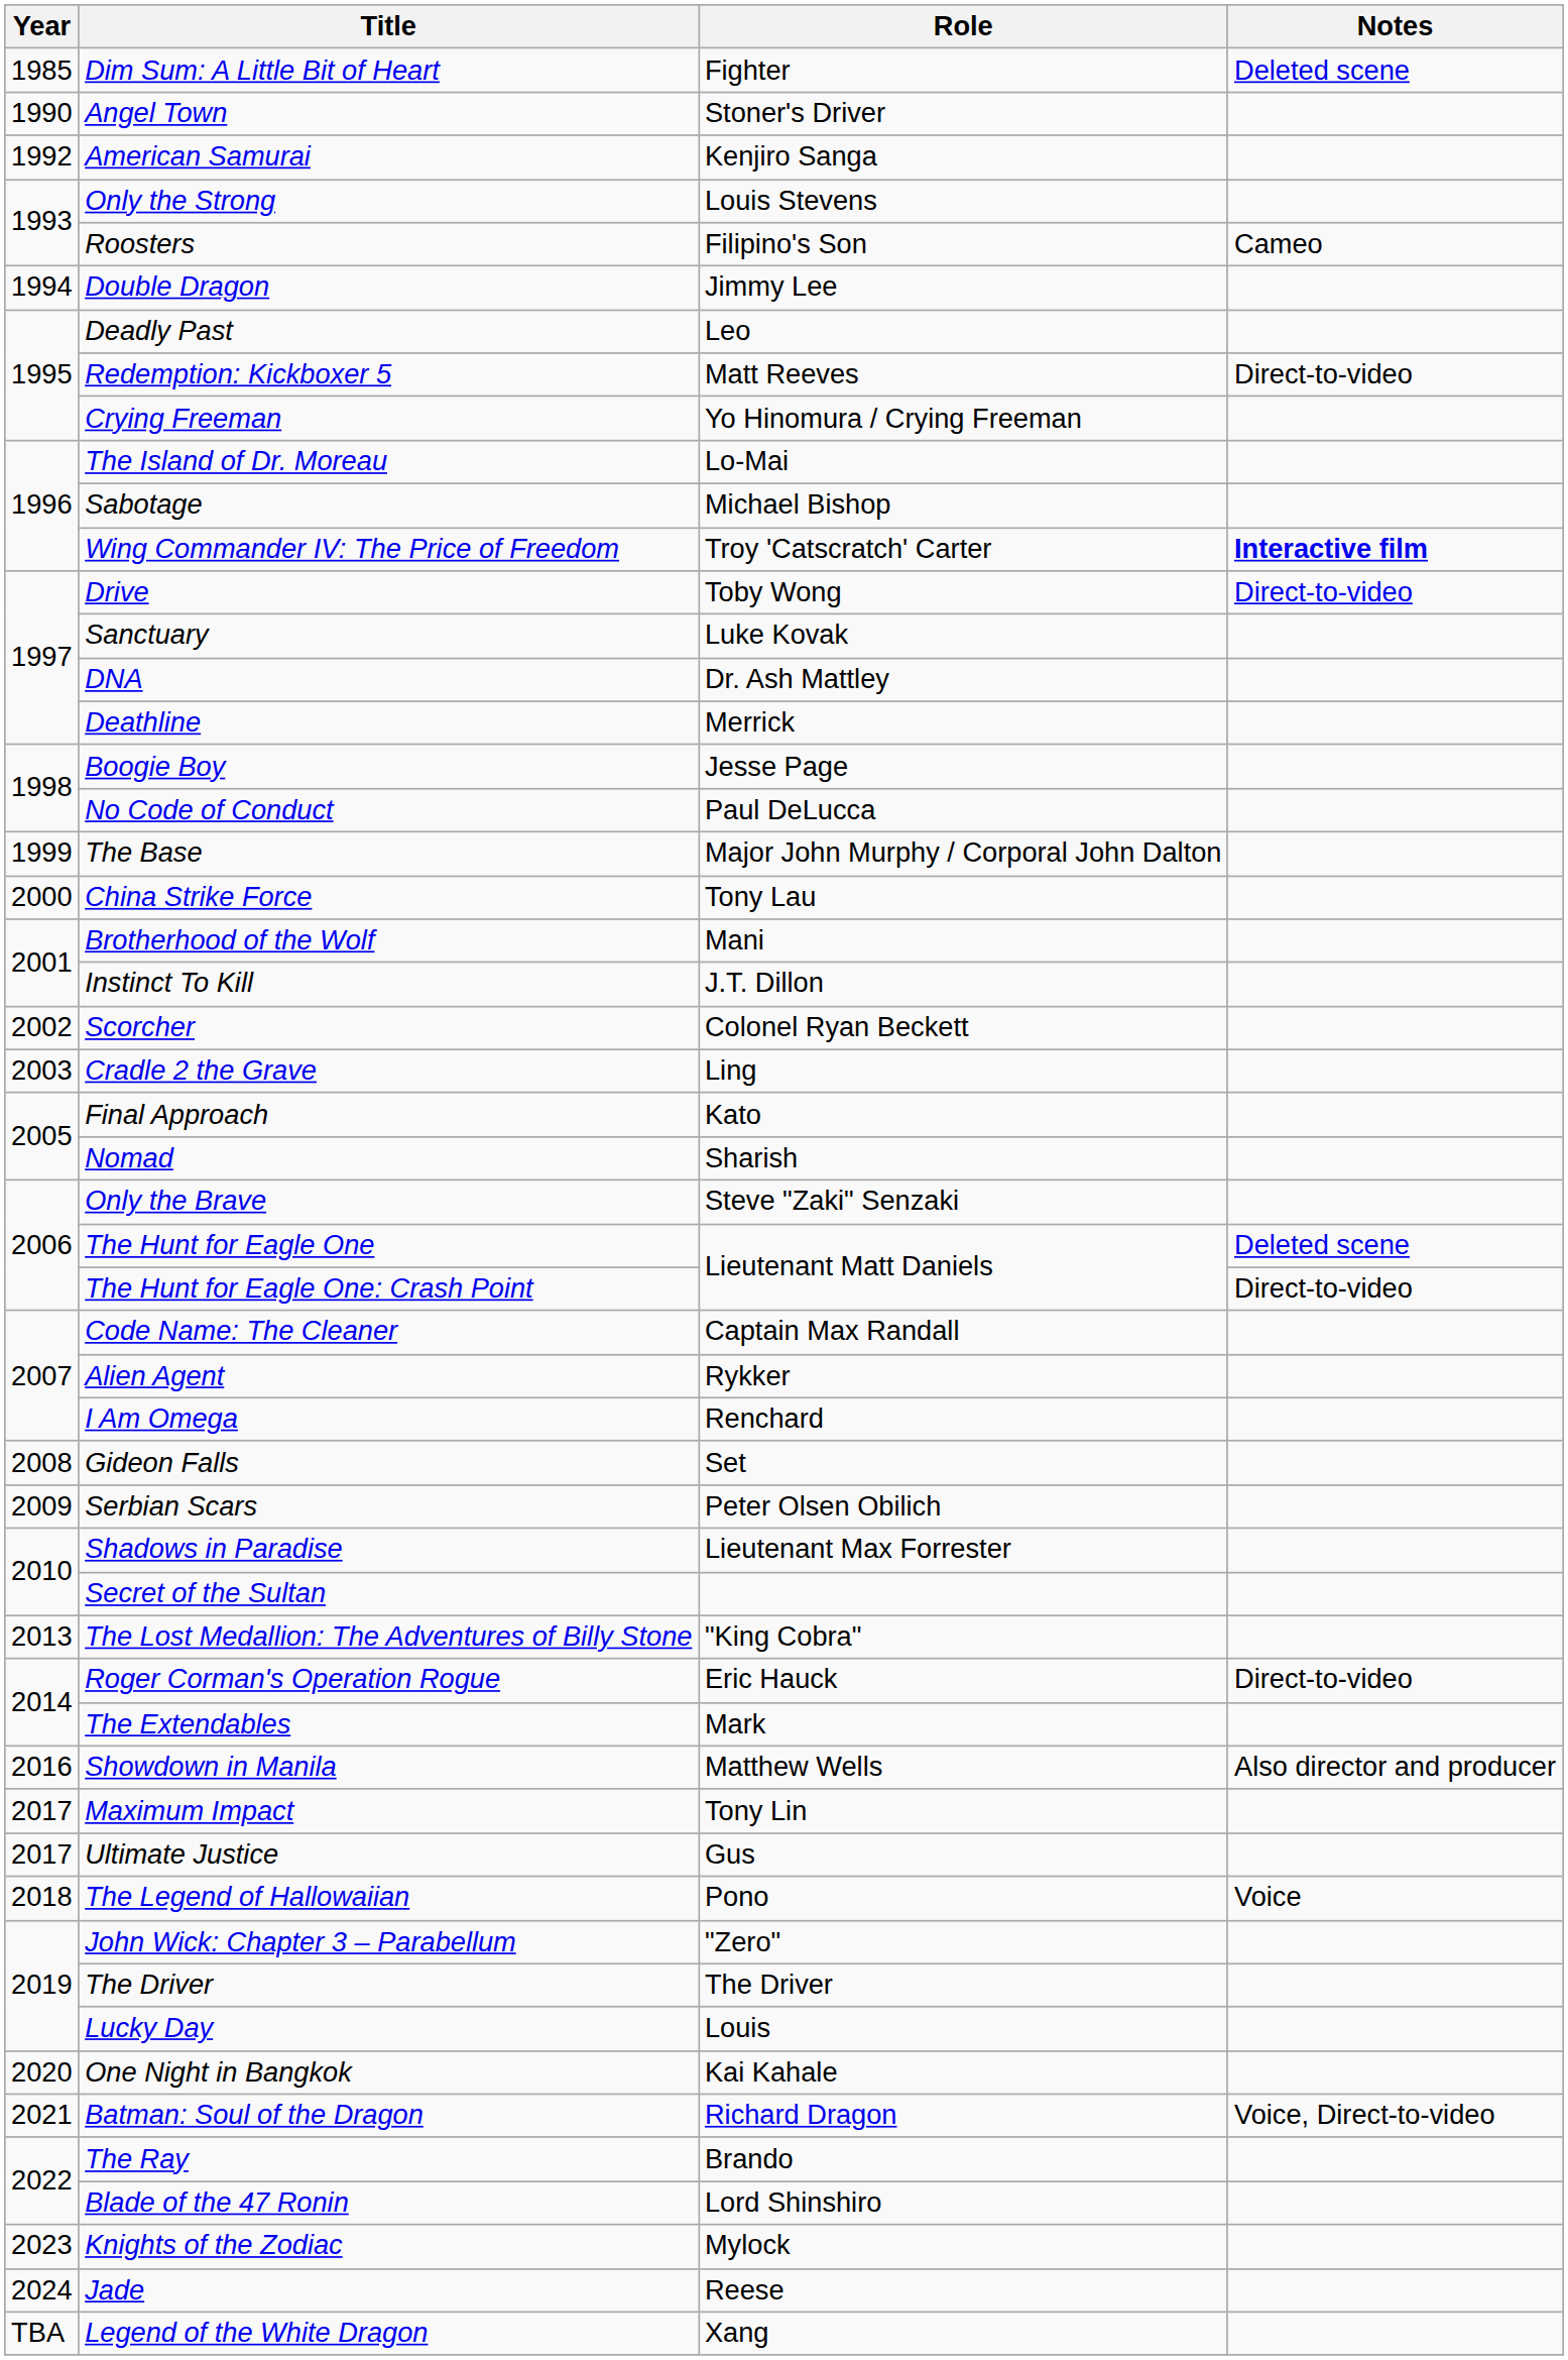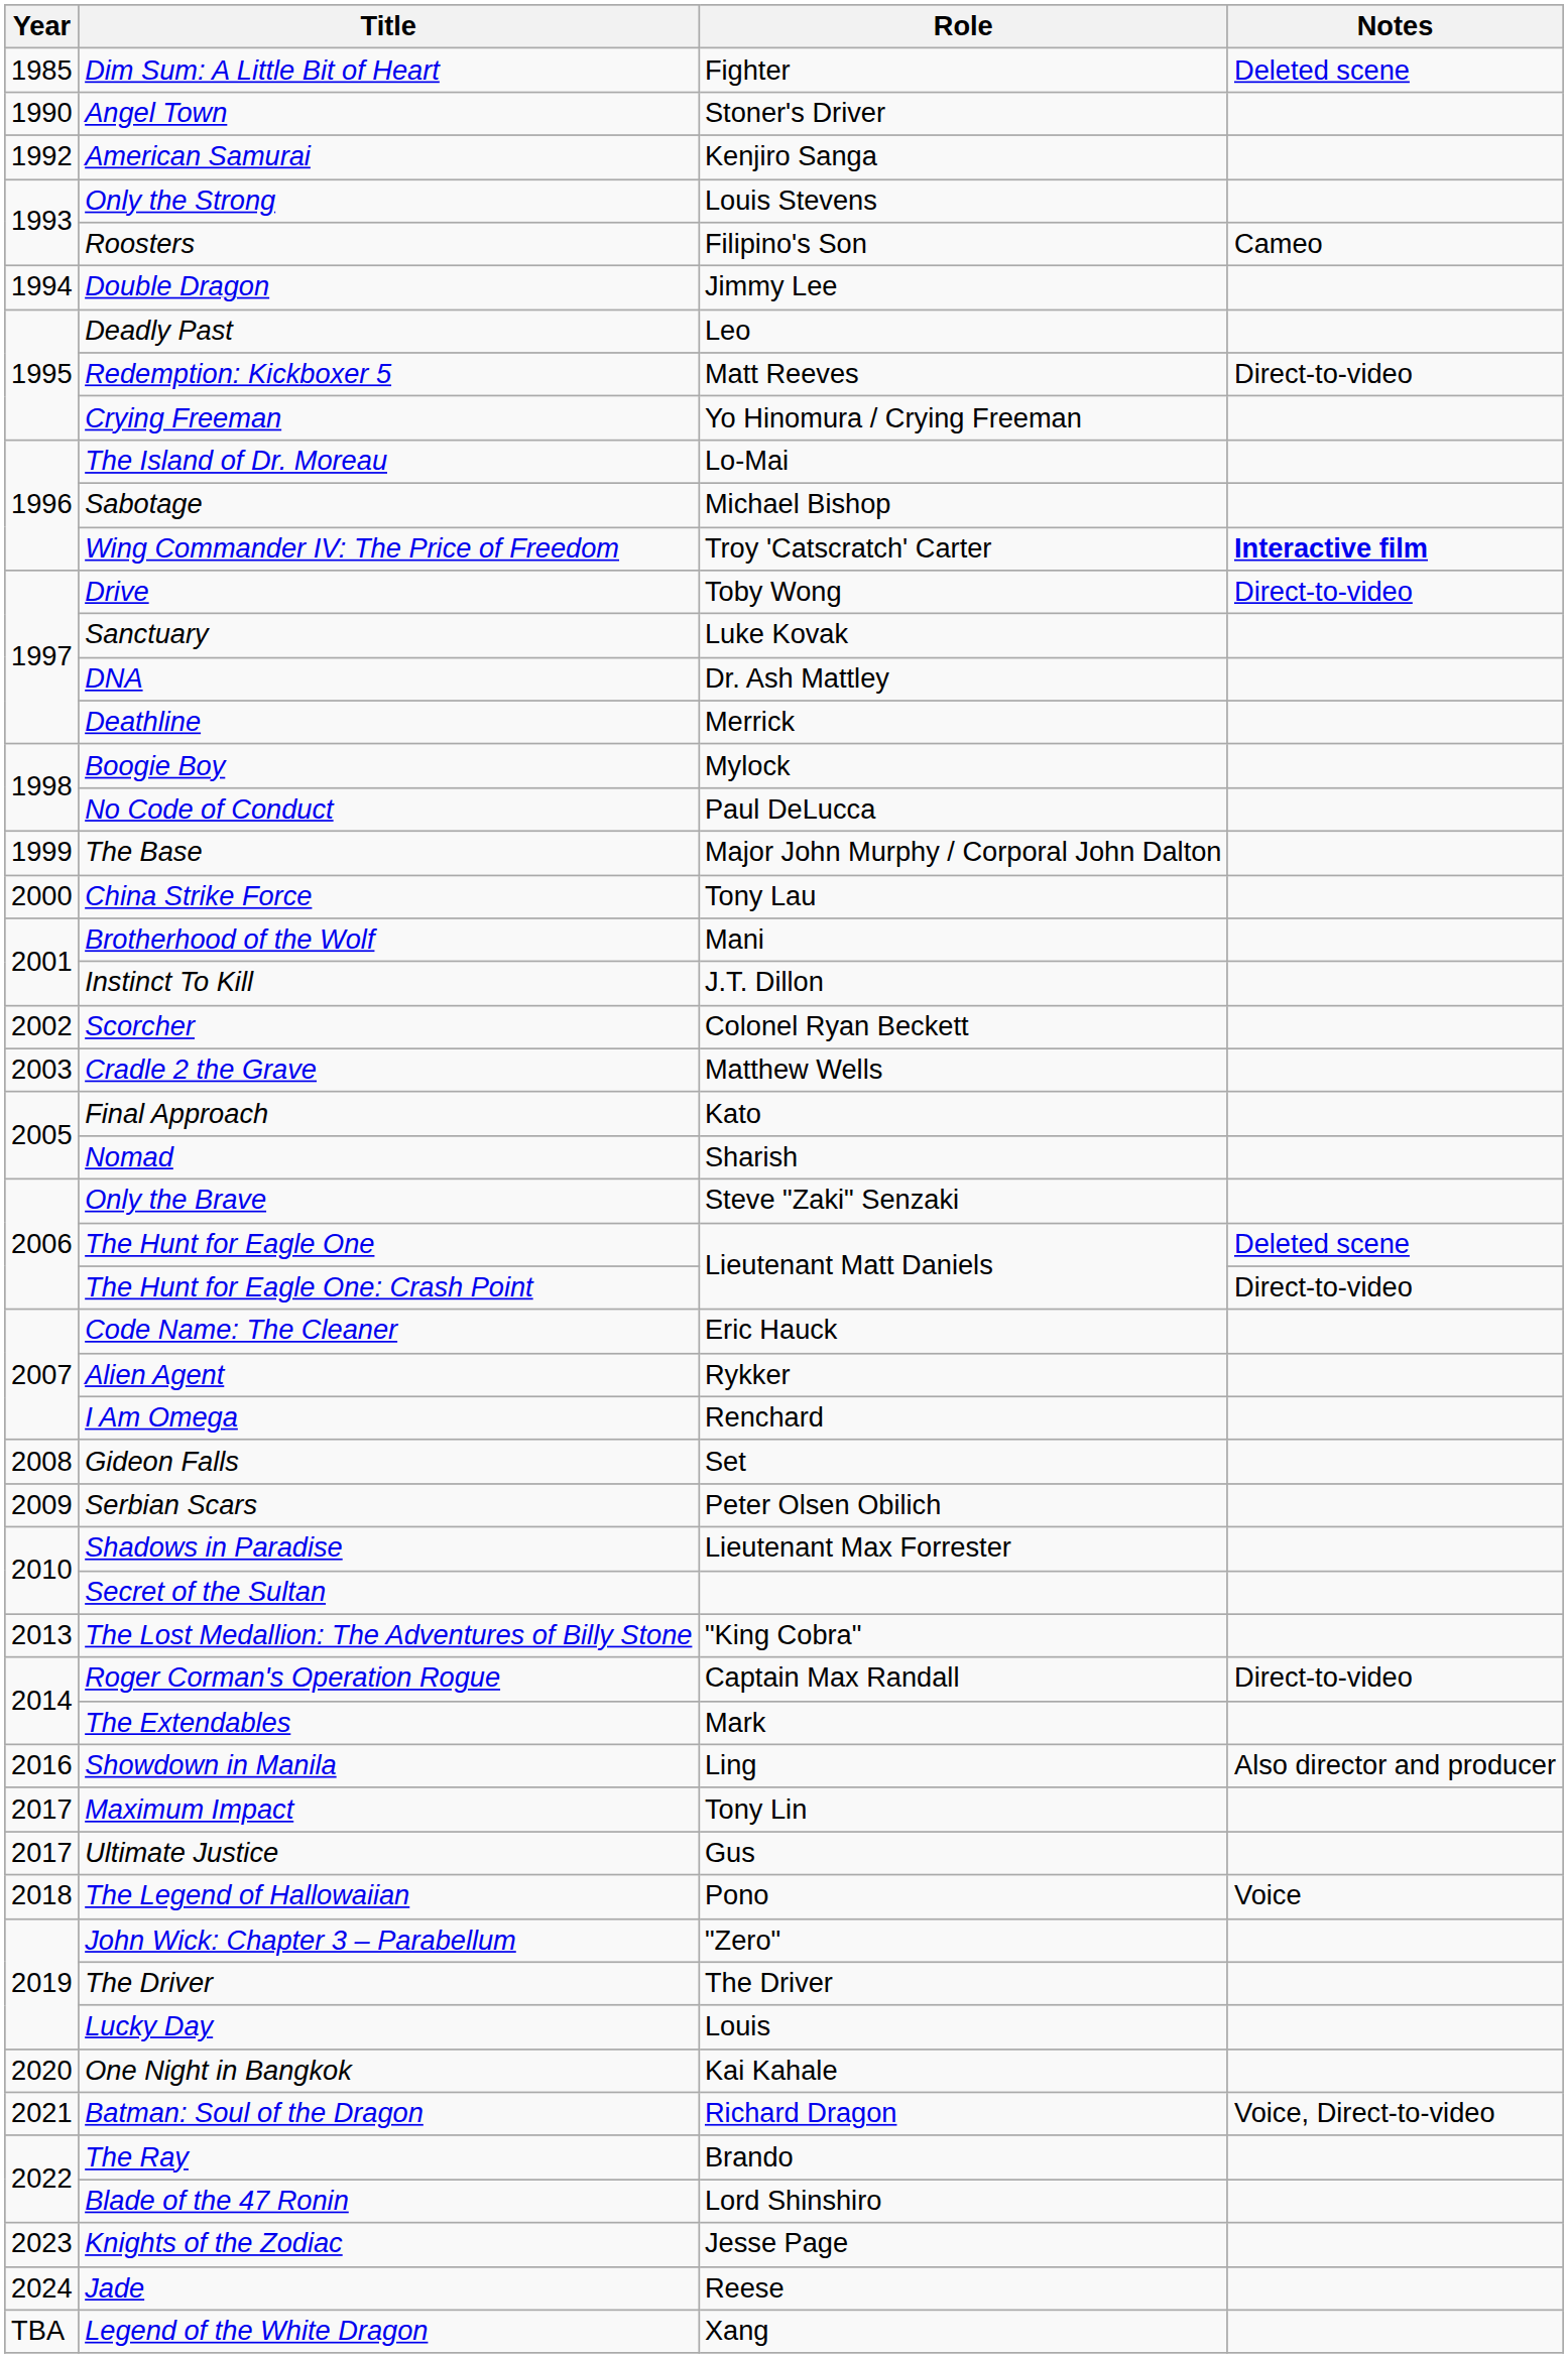Boogie Boy | Role: Jesse Page -> Mylock
Cradle 2 the Grave | Role: Ling -> Matthew Wells
Code Name: The Cleaner | Role: Captain Max Randall -> Eric Hauck
Roger Corman's Operation Rogue | Role: Eric Hauck -> Captain Max Randall
Showdown in Manila | Role: Matthew Wells -> Ling
Knights of the Zodiac | Role: Mylock -> Jesse Page
